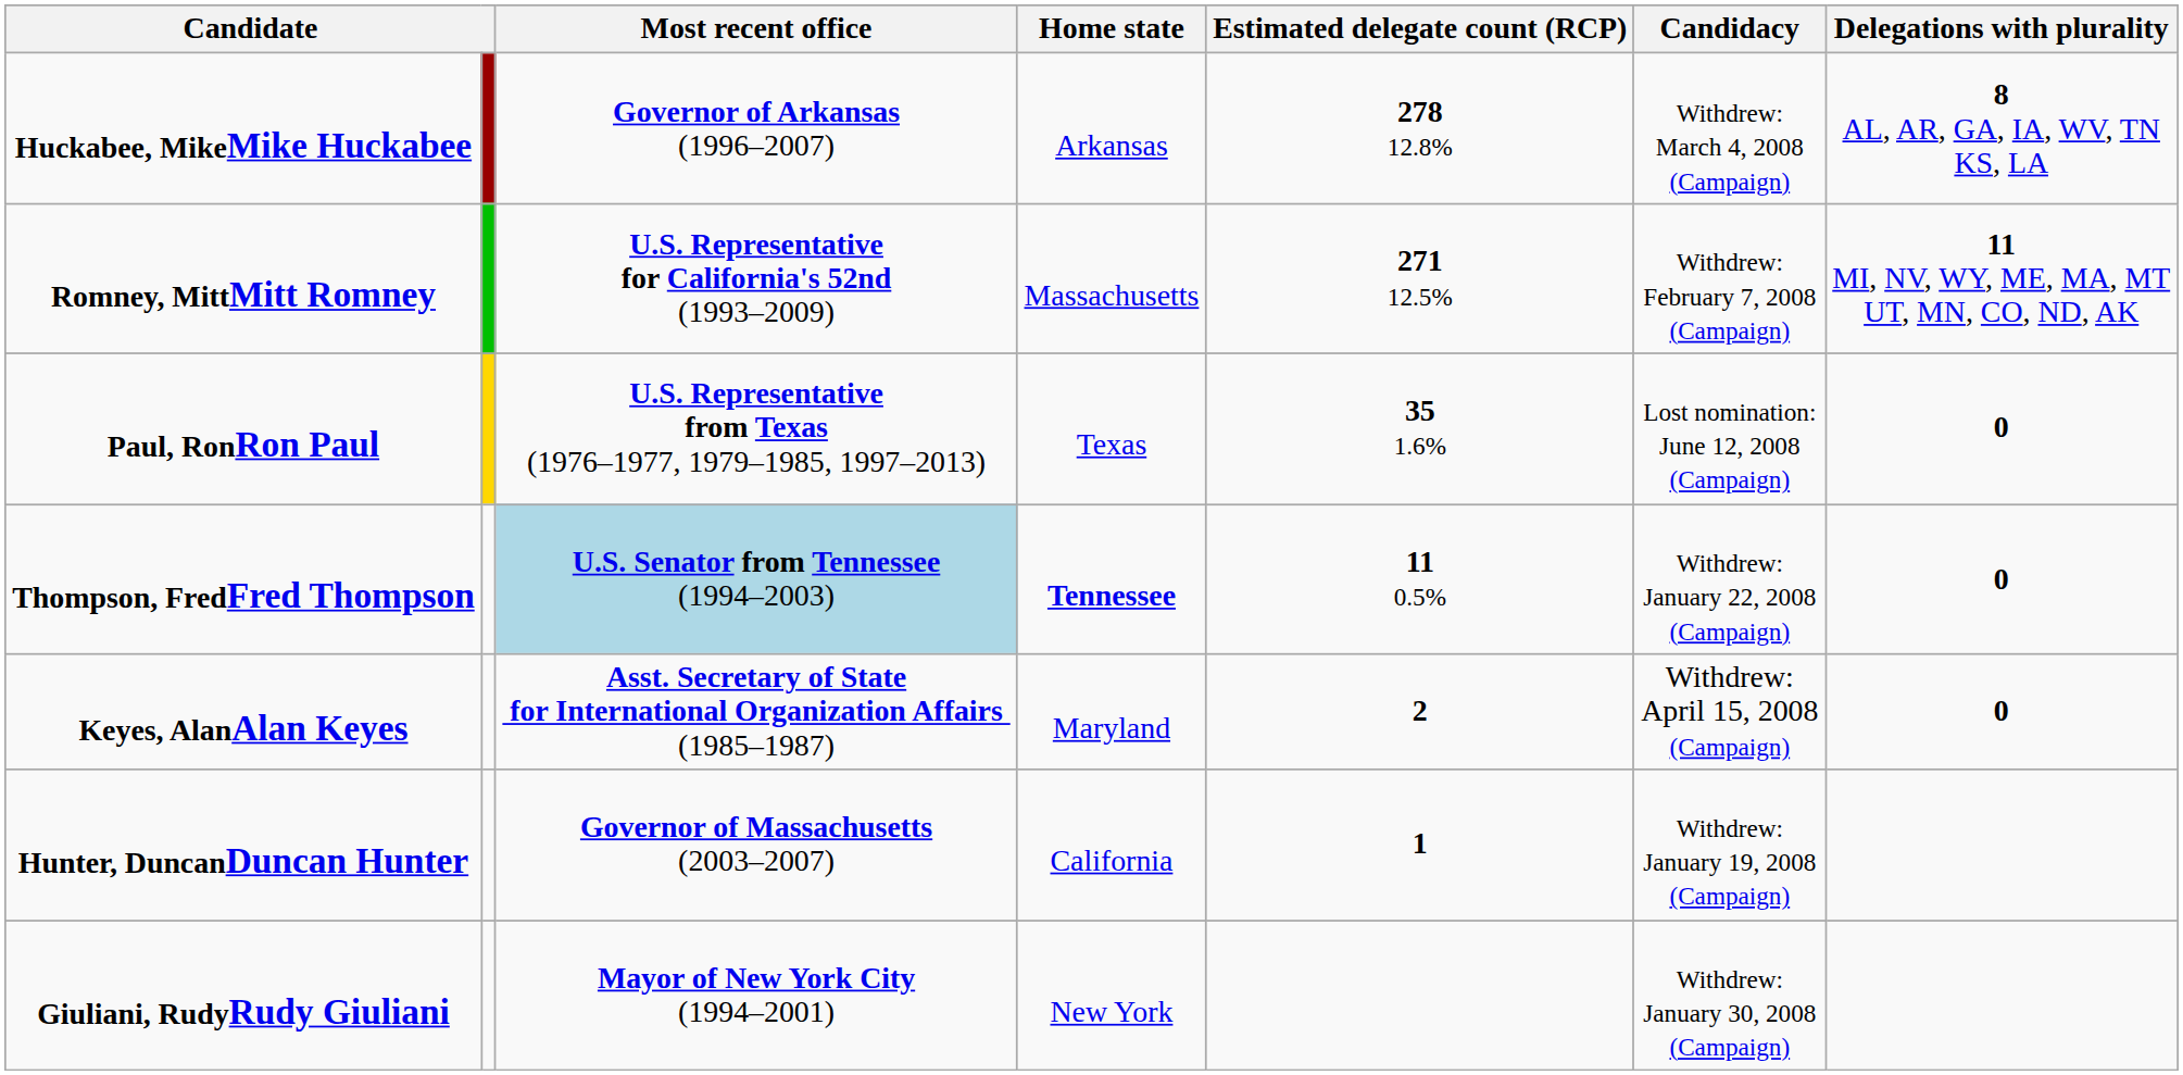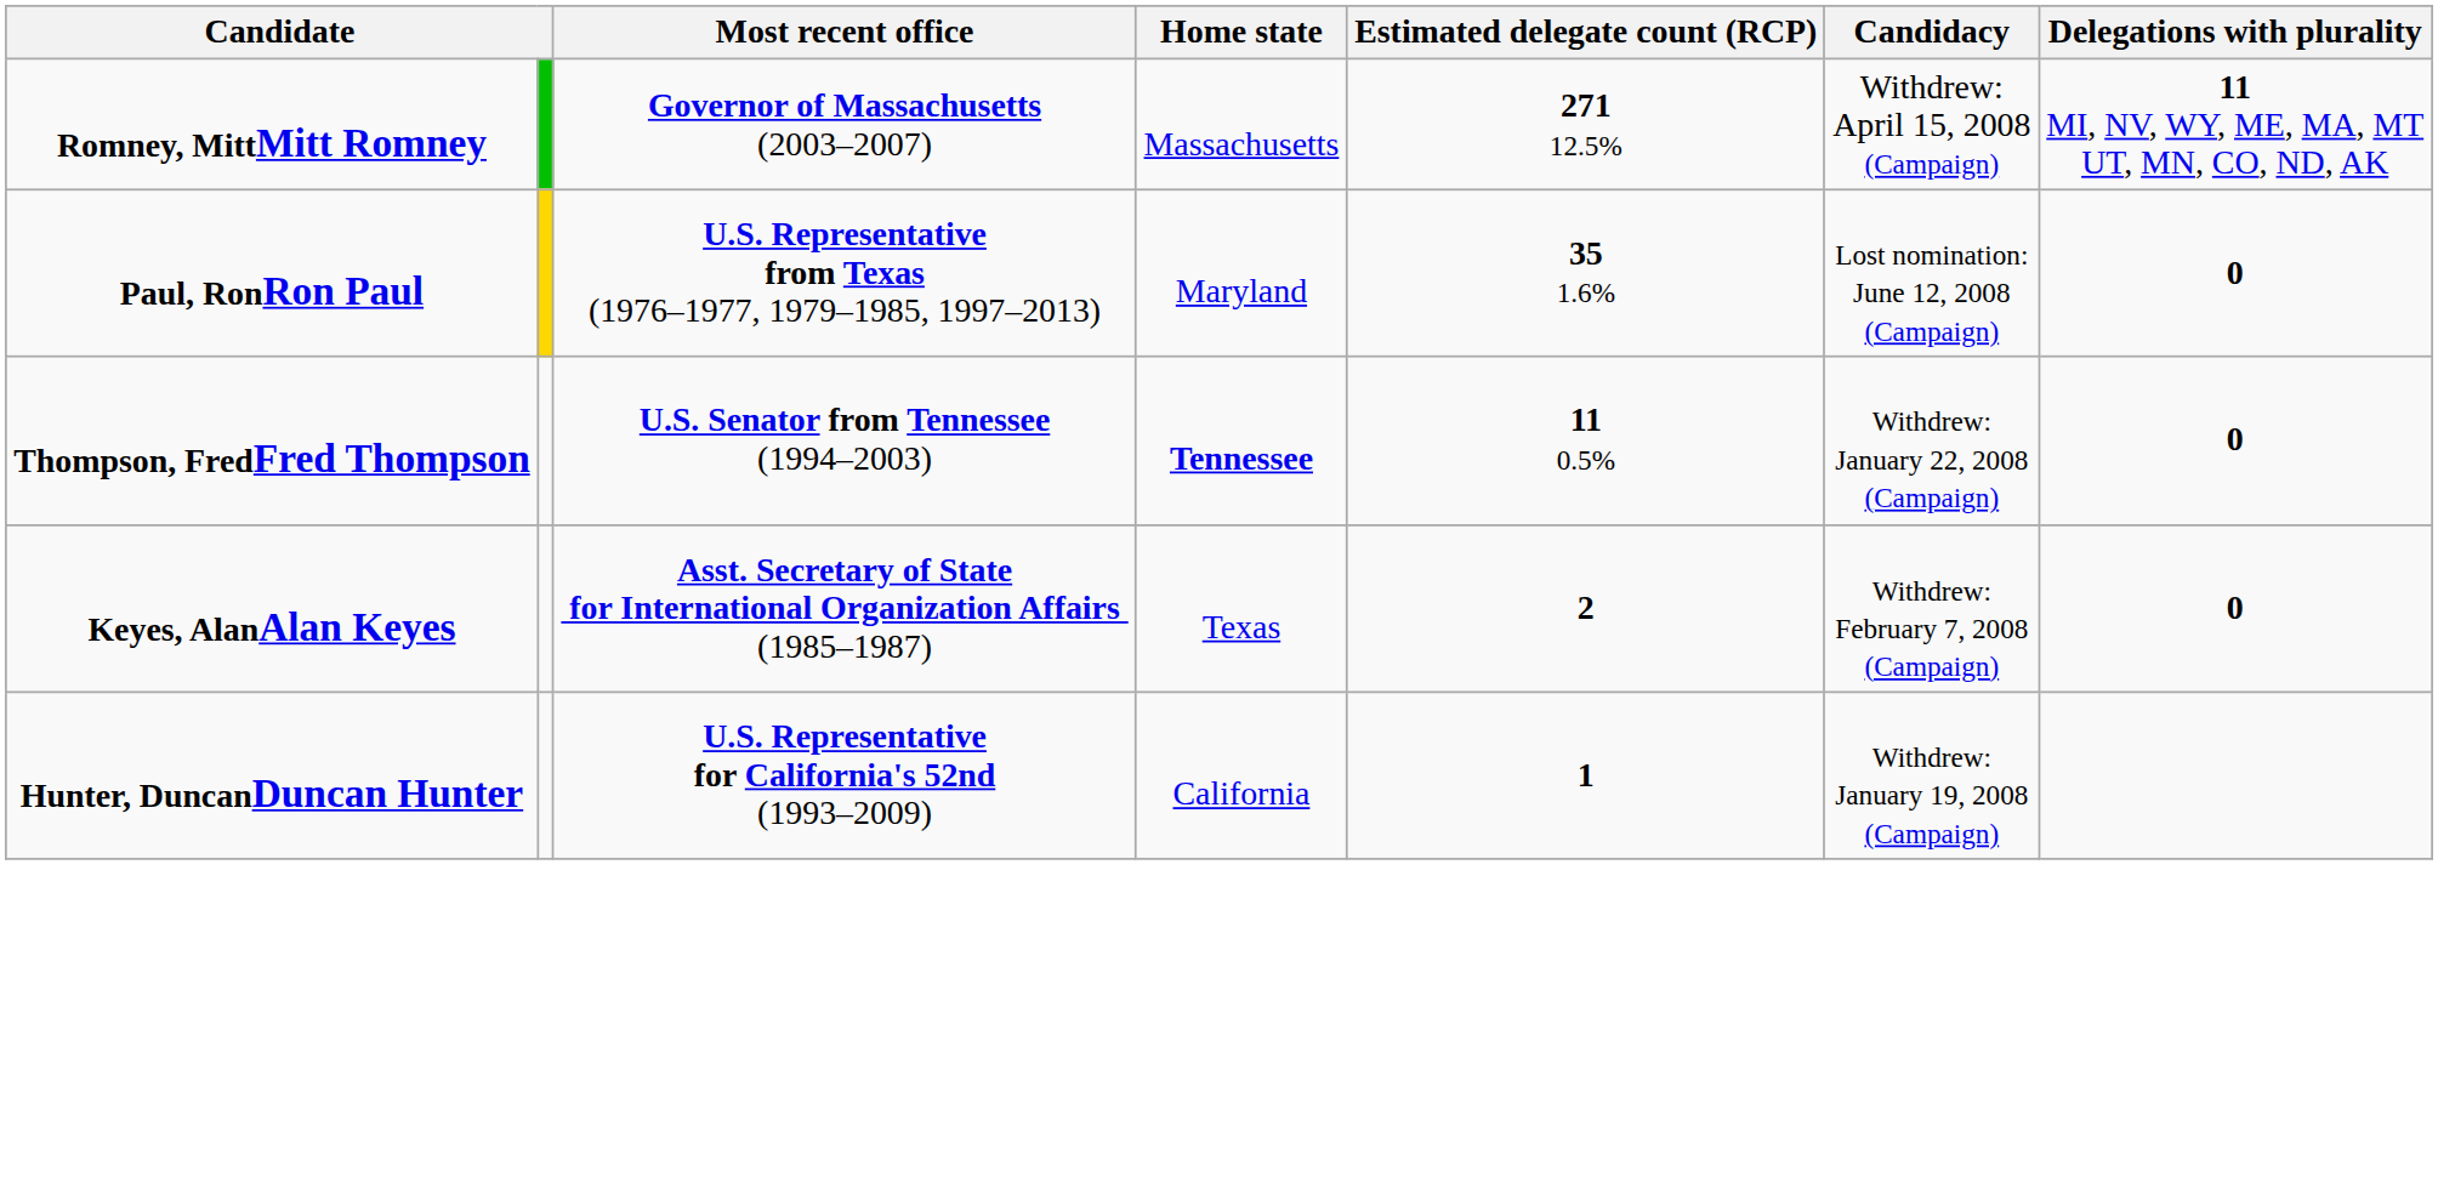- row: Huckabee, MikeMike Huckabee | Governor of Arkansas (1996–2007) | Arkansas | 278 12.8% | Withdrew: March 4, 2008 (Campaign) | 8 AL, AR, GA, IA, WV, TN KS, LA
Romney, MittMitt Romney | Most recent office: U.S. Representative for California's 52nd (1993–2009) -> Governor of Massachusetts (2003–2007)
Romney, MittMitt Romney | Candidacy: Withdrew: February 7, 2008 (Campaign) -> Withdrew: April 15, 2008 (Campaign)
Paul, RonRon Paul | Home state: Texas -> Maryland
Thompson, FredFred Thompson | Most recent office: lightblue background -> no background
Keyes, AlanAlan Keyes | Home state: Maryland -> Texas
Keyes, AlanAlan Keyes | Candidacy: Withdrew: April 15, 2008 (Campaign) -> Withdrew: February 7, 2008 (Campaign)
Hunter, DuncanDuncan Hunter | Most recent office: Governor of Massachusetts (2003–2007) -> U.S. Representative for California's 52nd (1993–2009)
- row: Giuliani, RudyRudy Giuliani | Mayor of New York City (1994–2001) | New York | Withdrew: January 30, 2008 (Campaign)
